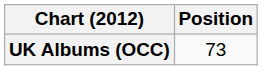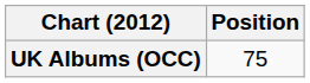UK Albums (OCC) | Position: 73 -> 75
